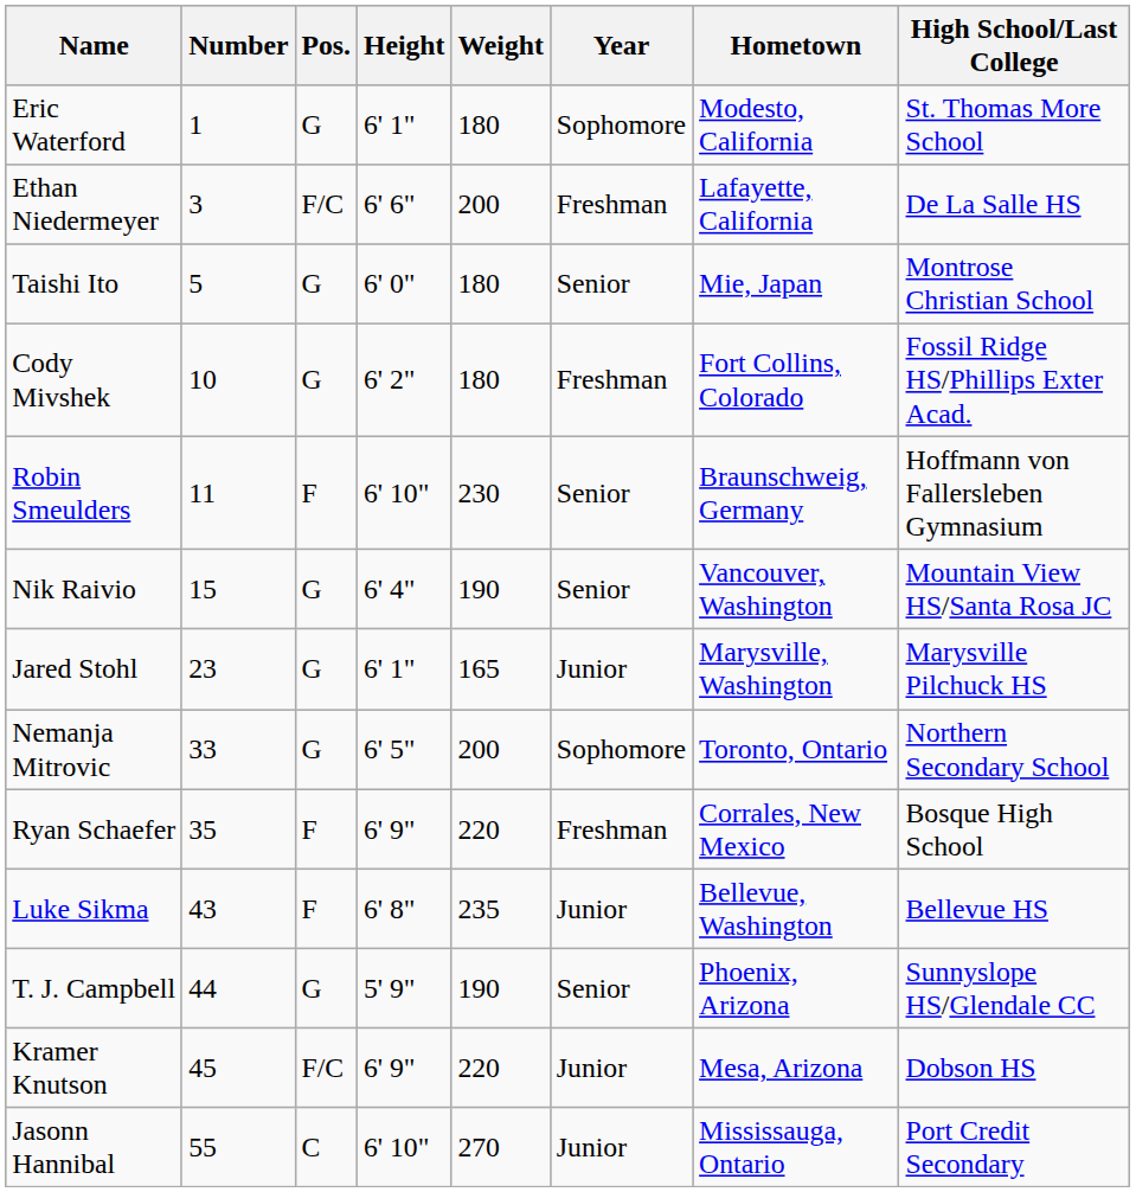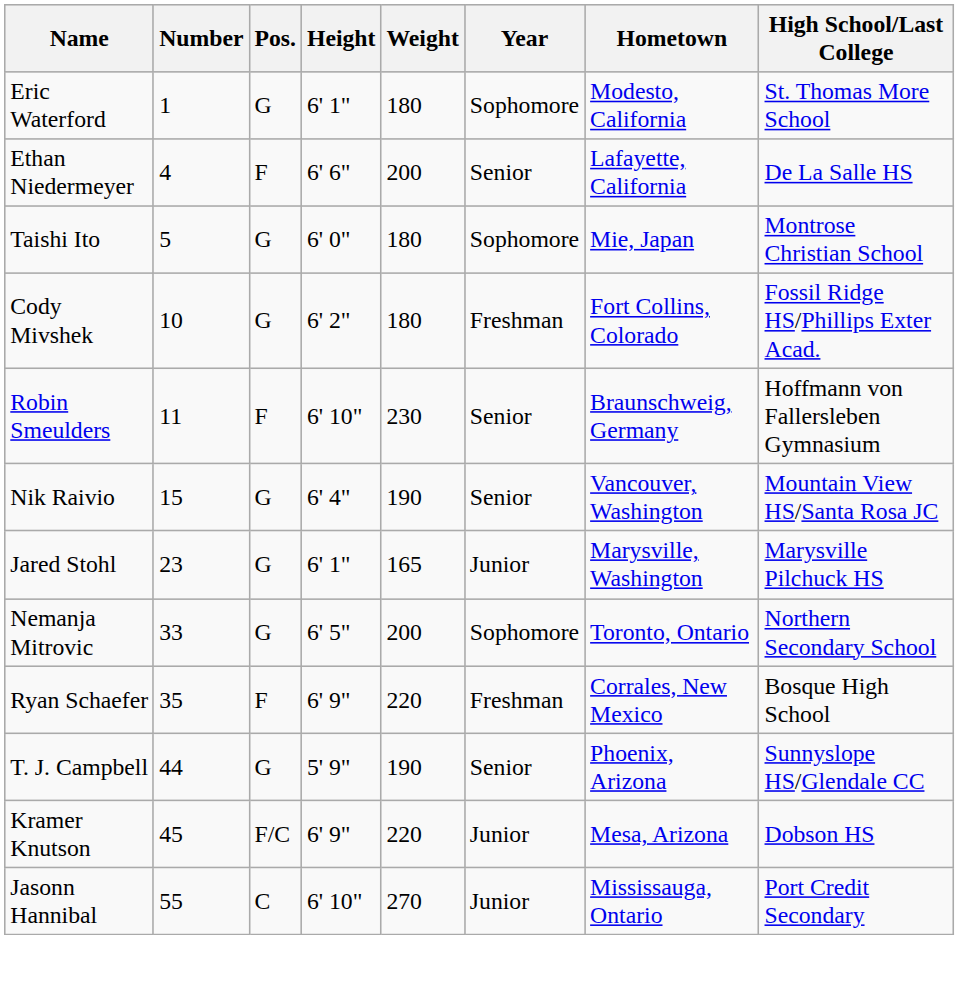Ethan Niedermeyer | Number: 3 -> 4
Ethan Niedermeyer | Pos.: F/C -> F
Ethan Niedermeyer | Year: Freshman -> Senior
Taishi Ito | Year: Senior -> Sophomore
- row: Luke Sikma | 43 | F | 6' 8" | 235 | Junior | Bellevue, Washington | Bellevue HS
